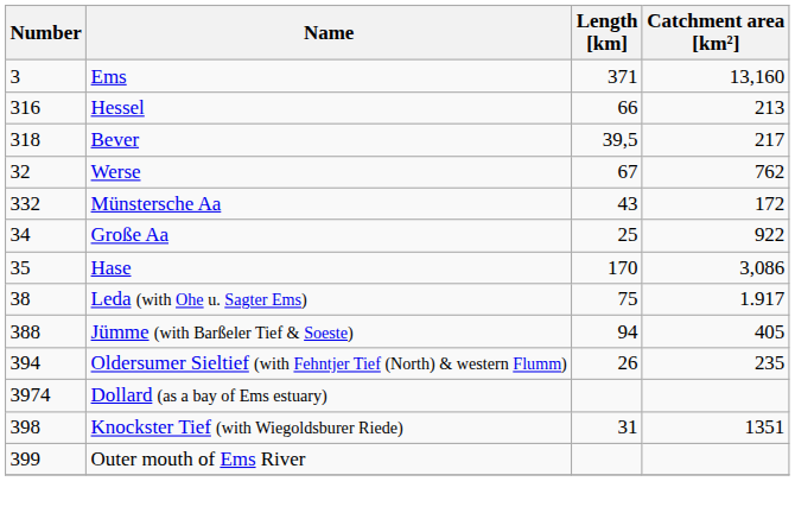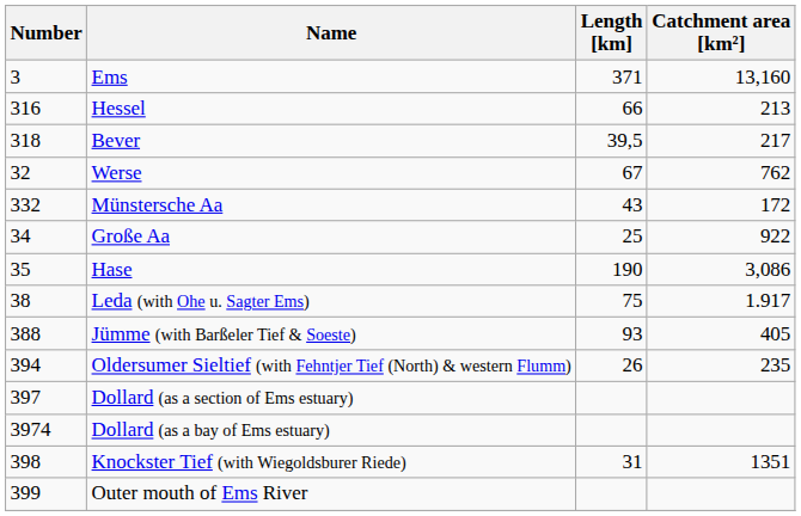Hase | Length [km]: 170 -> 190
Jümme (with Barßeler Tief & Soeste) | Length [km]: 94 -> 93
+ row: 397 | Dollard (as a section of Ems estuary)
